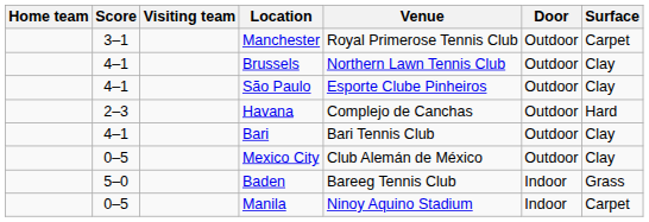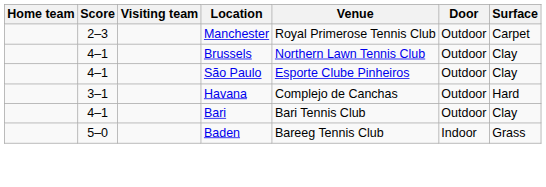Manchester | Score: 3–1 -> 2–3
Havana | Score: 2–3 -> 3–1
- row: 0–5 | Mexico City | Club Alemán de México | Outdoor | Clay
- row: 0–5 | Manila | Ninoy Aquino Stadium | Indoor | Carpet
